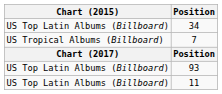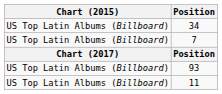7 | Chart (2015): US Tropical Albums (Billboard) -> US Top Latin Albums (Billboard)
